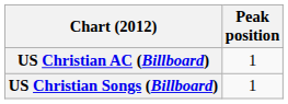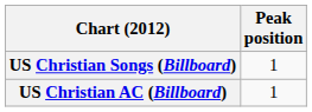rows swapped: US Christian Songs (Billboard) <-> US Christian AC (Billboard)
